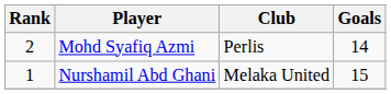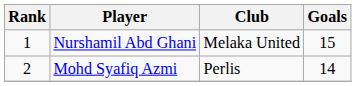rows swapped: Nurshamil Abd Ghani <-> Mohd Syafiq Azmi
